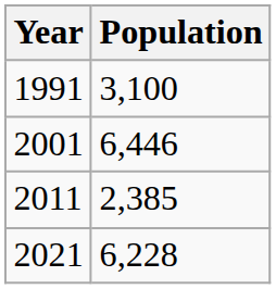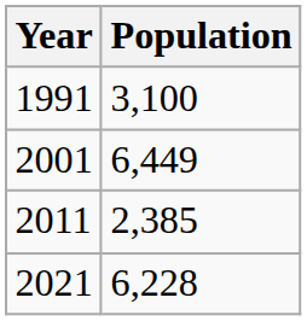2001 | Population: 6,446 -> 6,449
